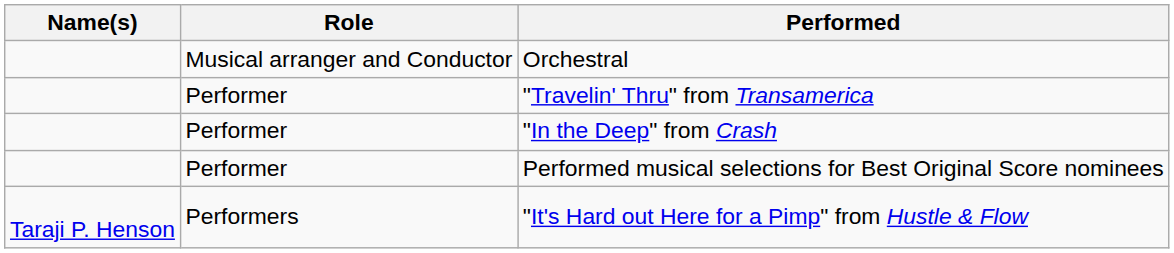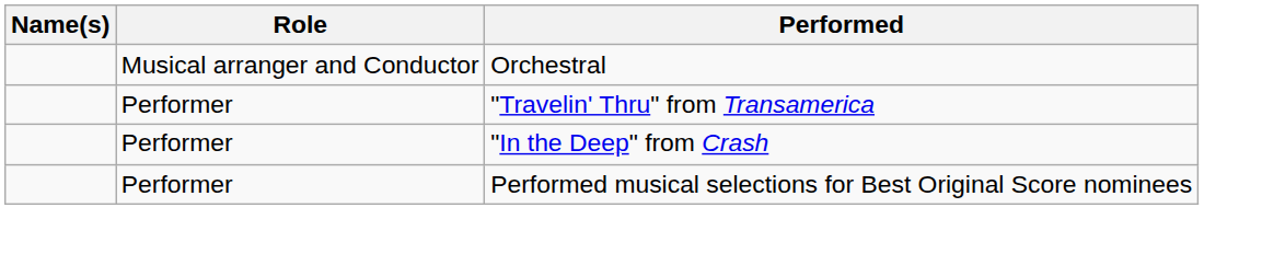- row: Taraji P. Henson | Performers | "It's Hard out Here for a Pimp" from Hustle & Flow
